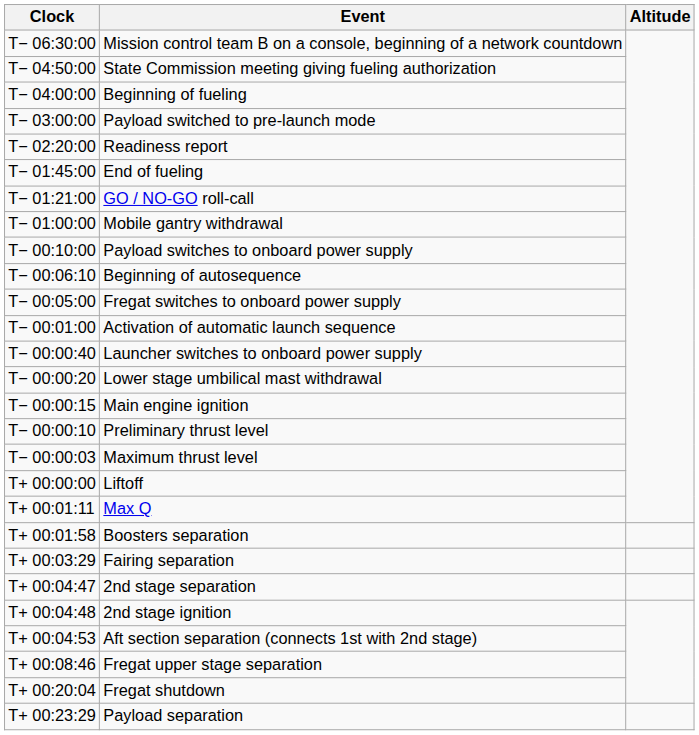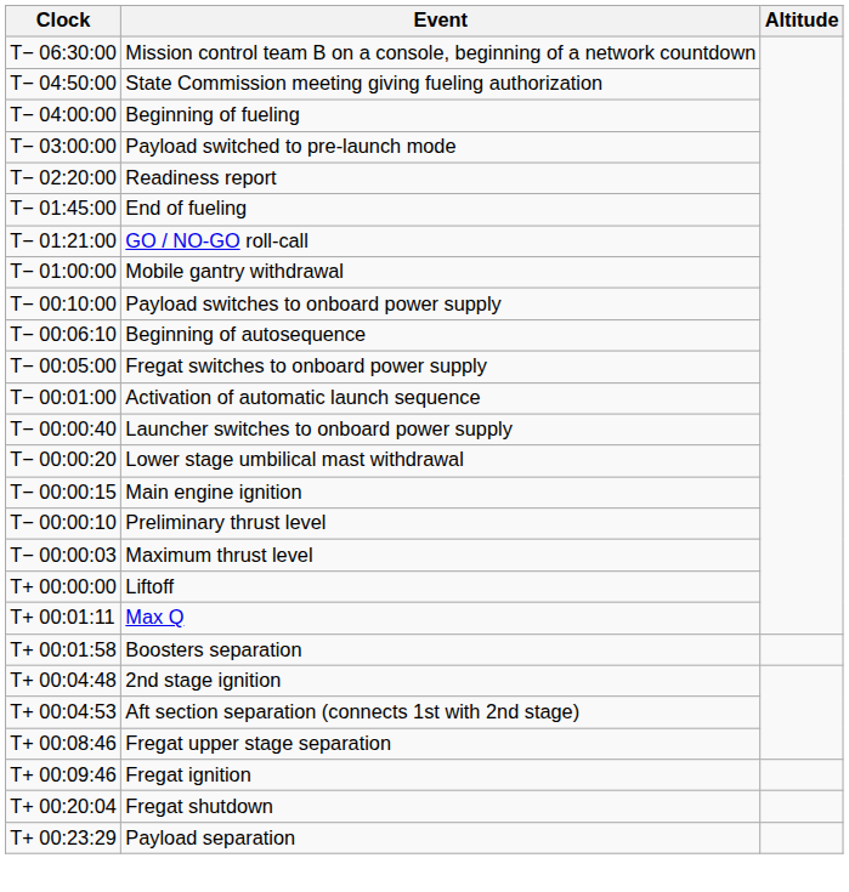- row: T+ 00:03:29 | Fairing separation
- row: T+ 00:04:47 | 2nd stage separation
+ row: T+ 00:09:46 | Fregat ignition
